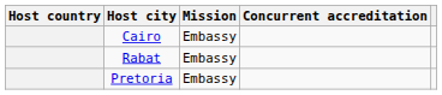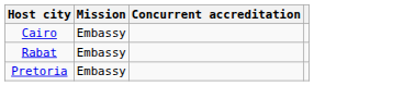- column: Host country
